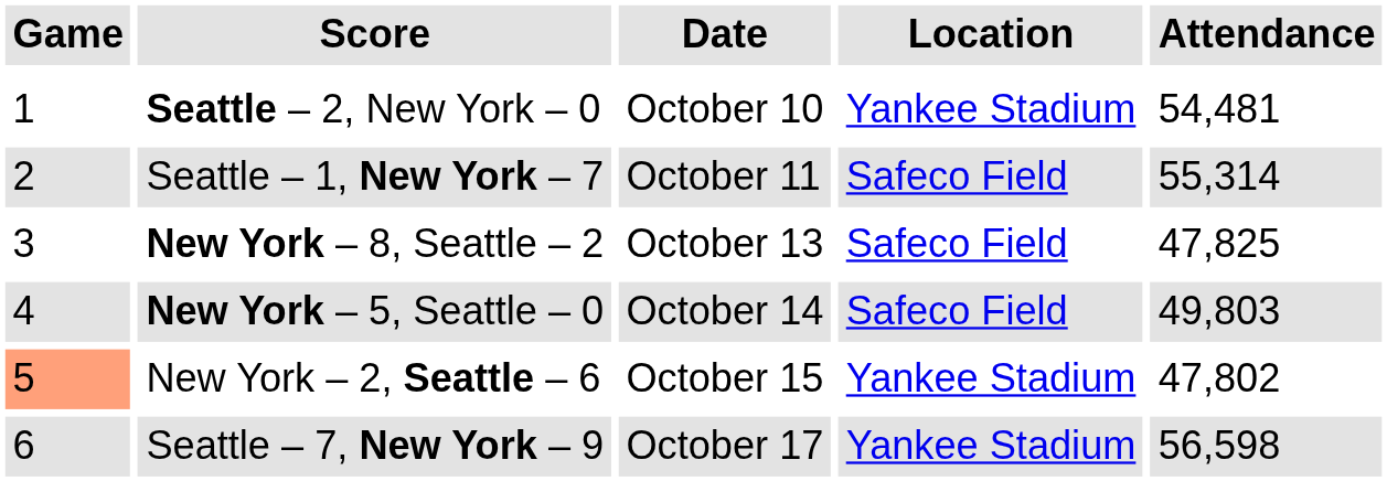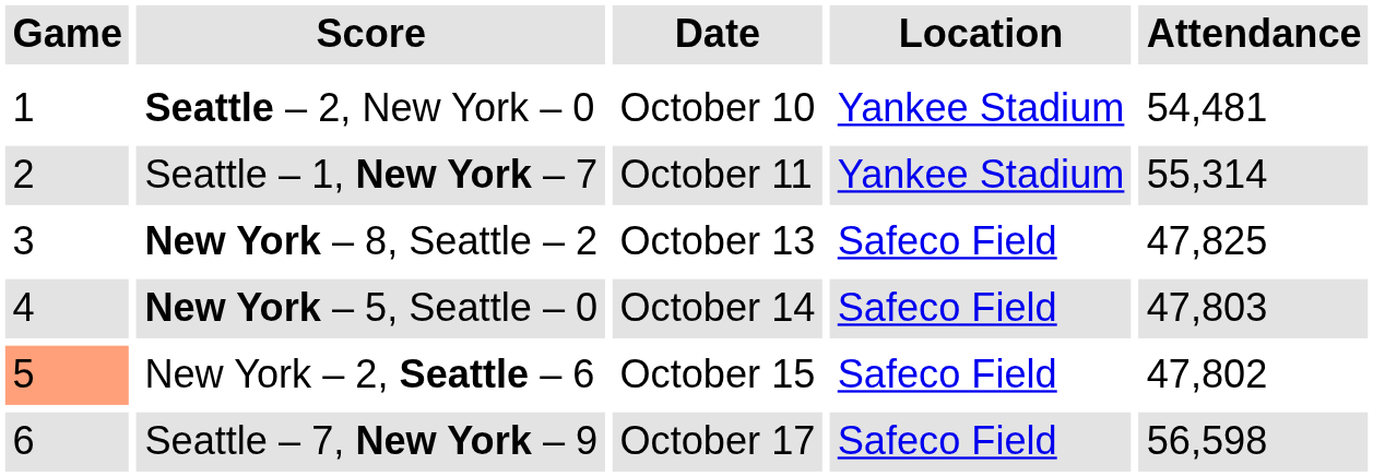Seattle – 1, New York – 7 | Location: Safeco Field -> Yankee Stadium
New York – 5, Seattle – 0 | Attendance: 49,803 -> 47,803
New York – 2, Seattle – 6 | Location: Yankee Stadium -> Safeco Field
Seattle – 7, New York – 9 | Location: Yankee Stadium -> Safeco Field
